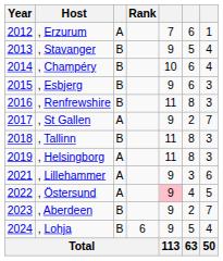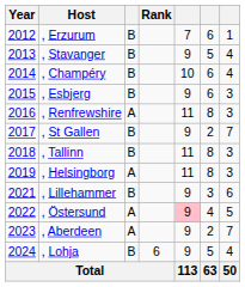, Erzurum | column 3: A -> B
, Renfrewshire | column 3: B -> A
, St Gallen | column 3: A -> B
, Lillehammer | column 3: A -> B
, Aberdeen | column 3: B -> A
